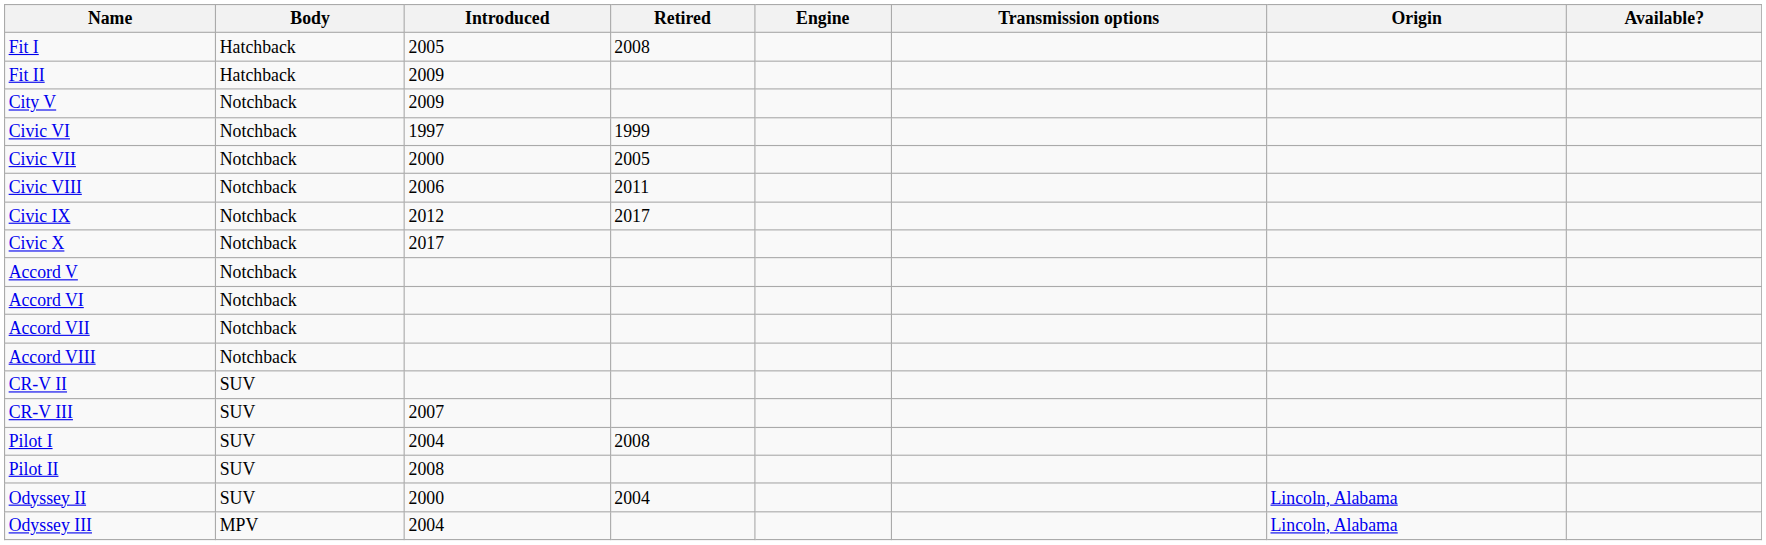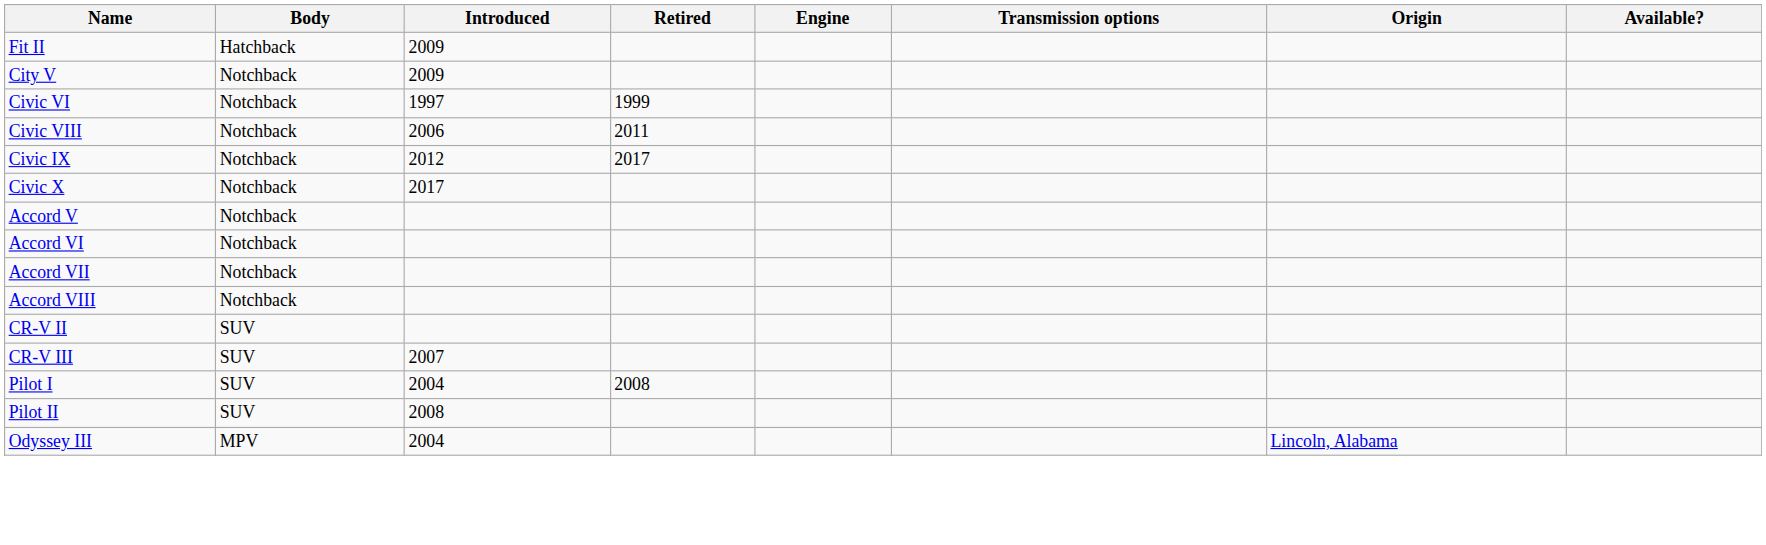- row: Fit I | Hatchback | 2005 | 2008
- row: Civic VII | Notchback | 2000 | 2005
- row: Odyssey II | SUV | 2000 | 2004 | Lincoln, Alabama
